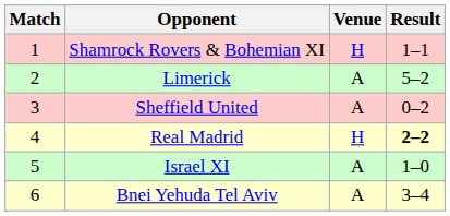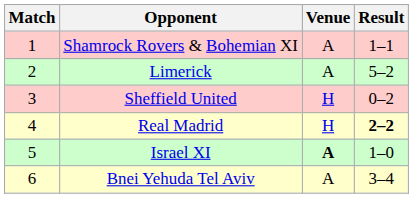Shamrock Rovers & Bohemian XI | Venue: H -> A
Sheffield United | Venue: A -> H
Israel XI | Venue: normal -> bold
